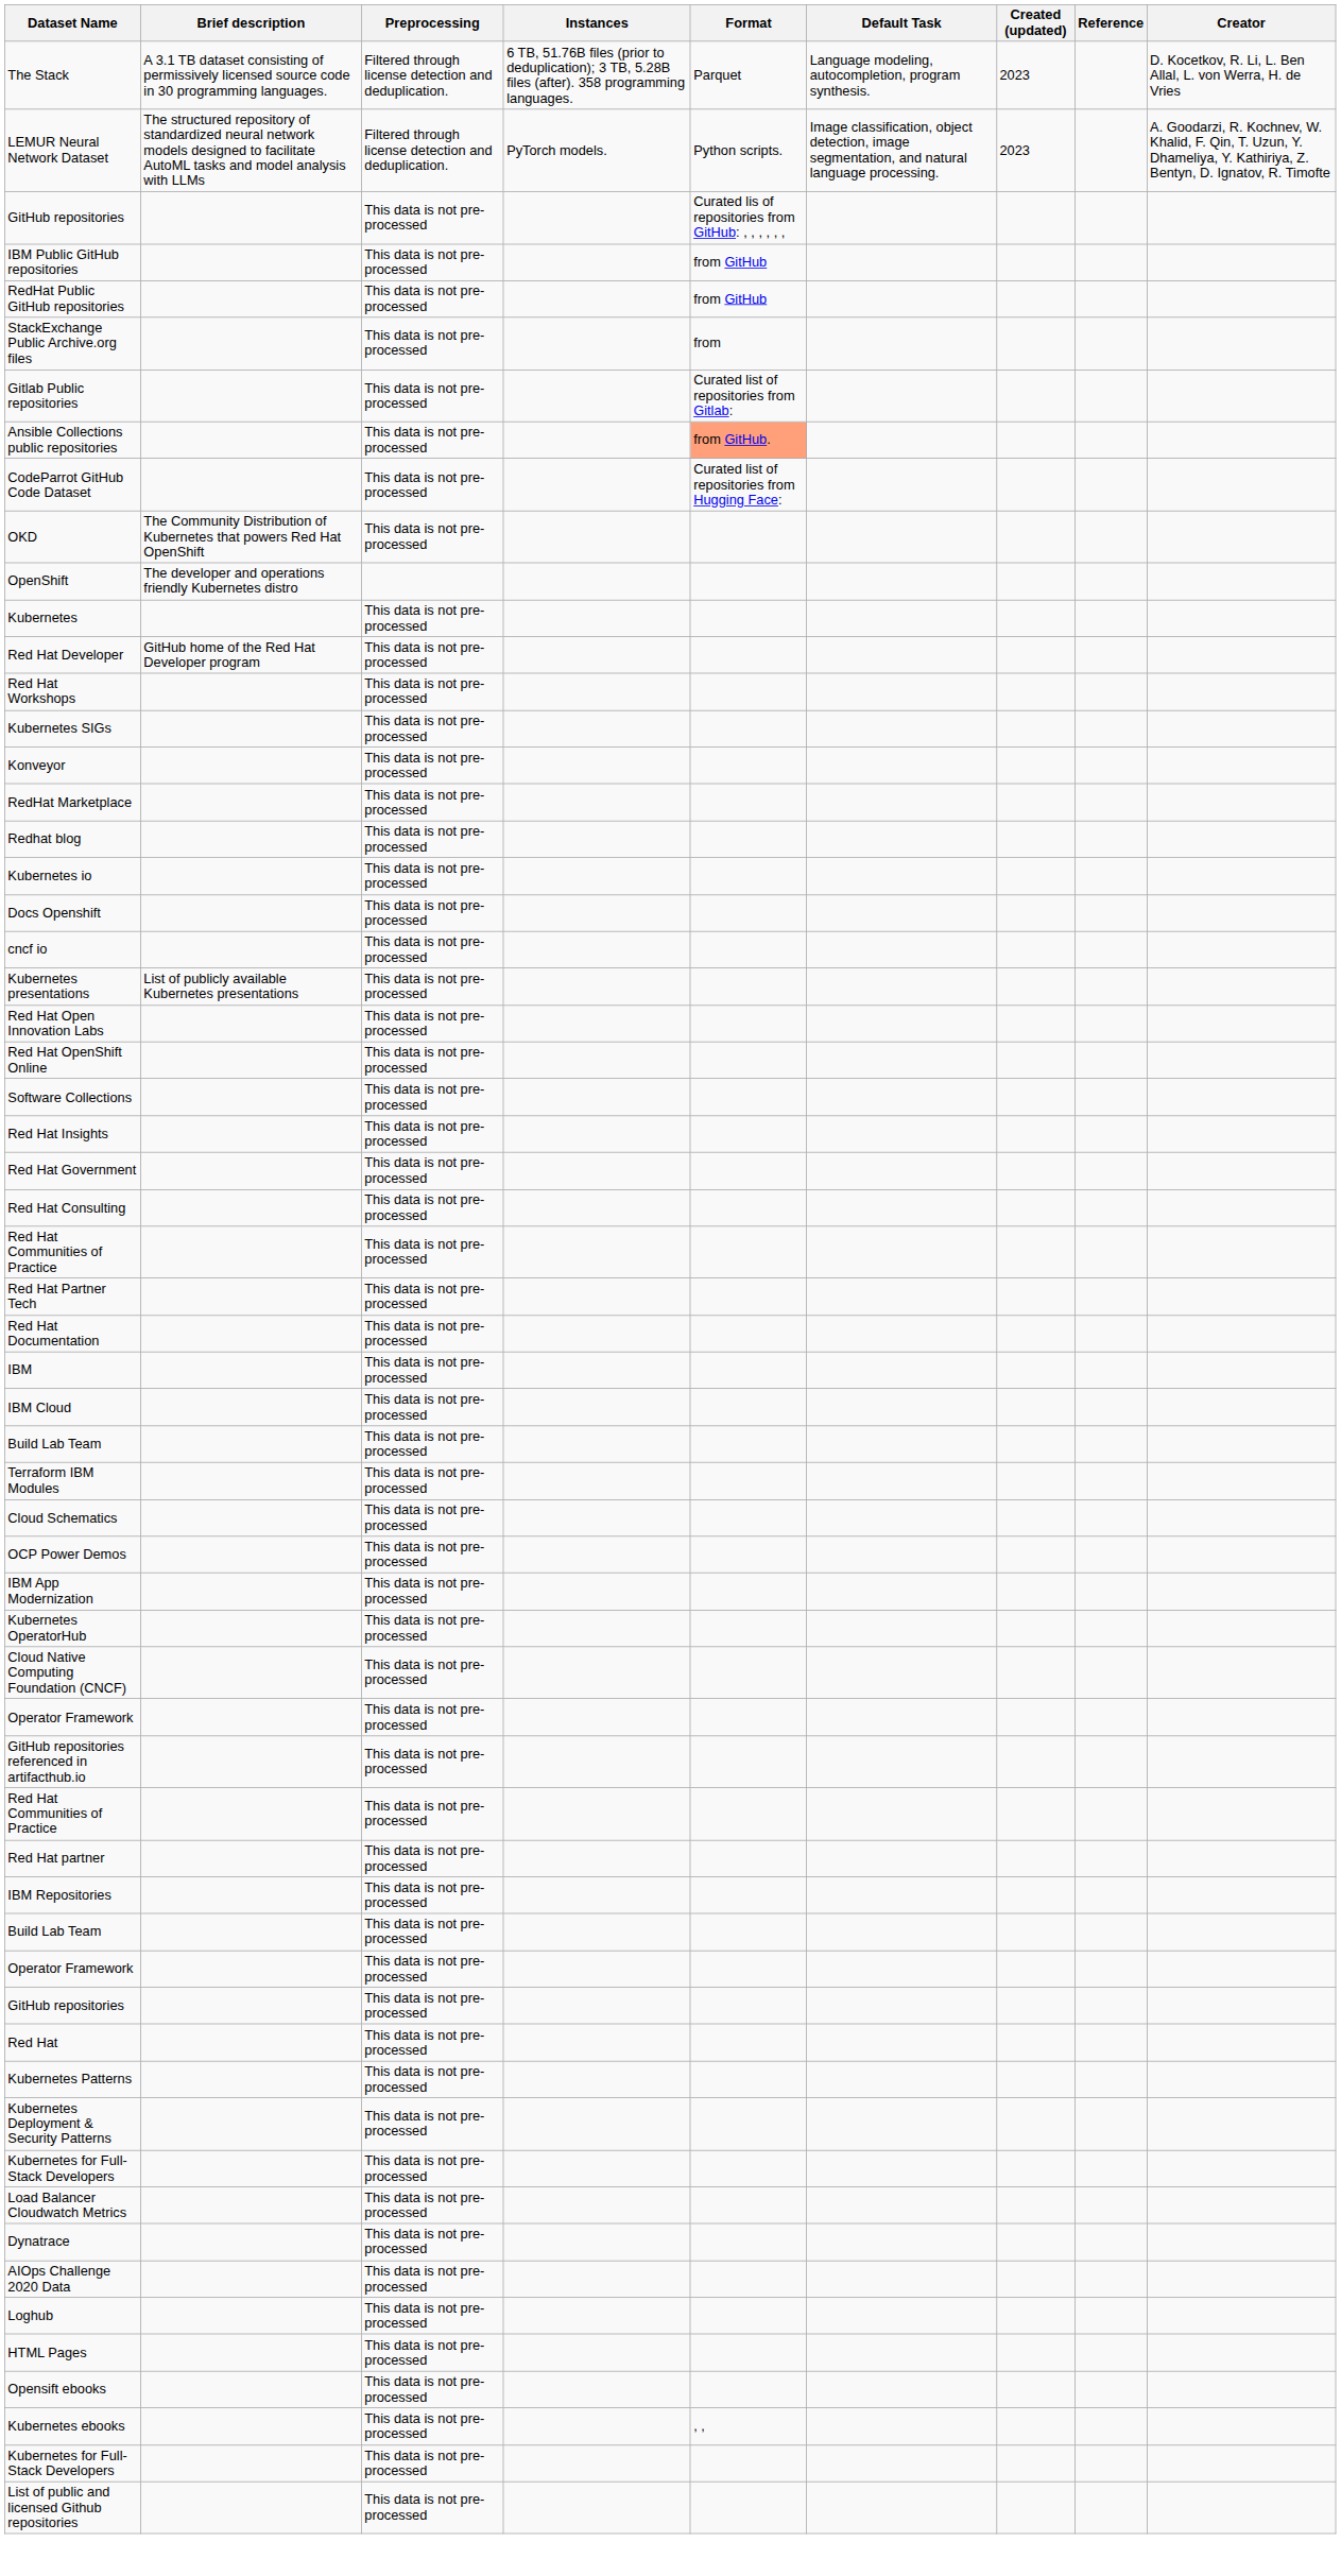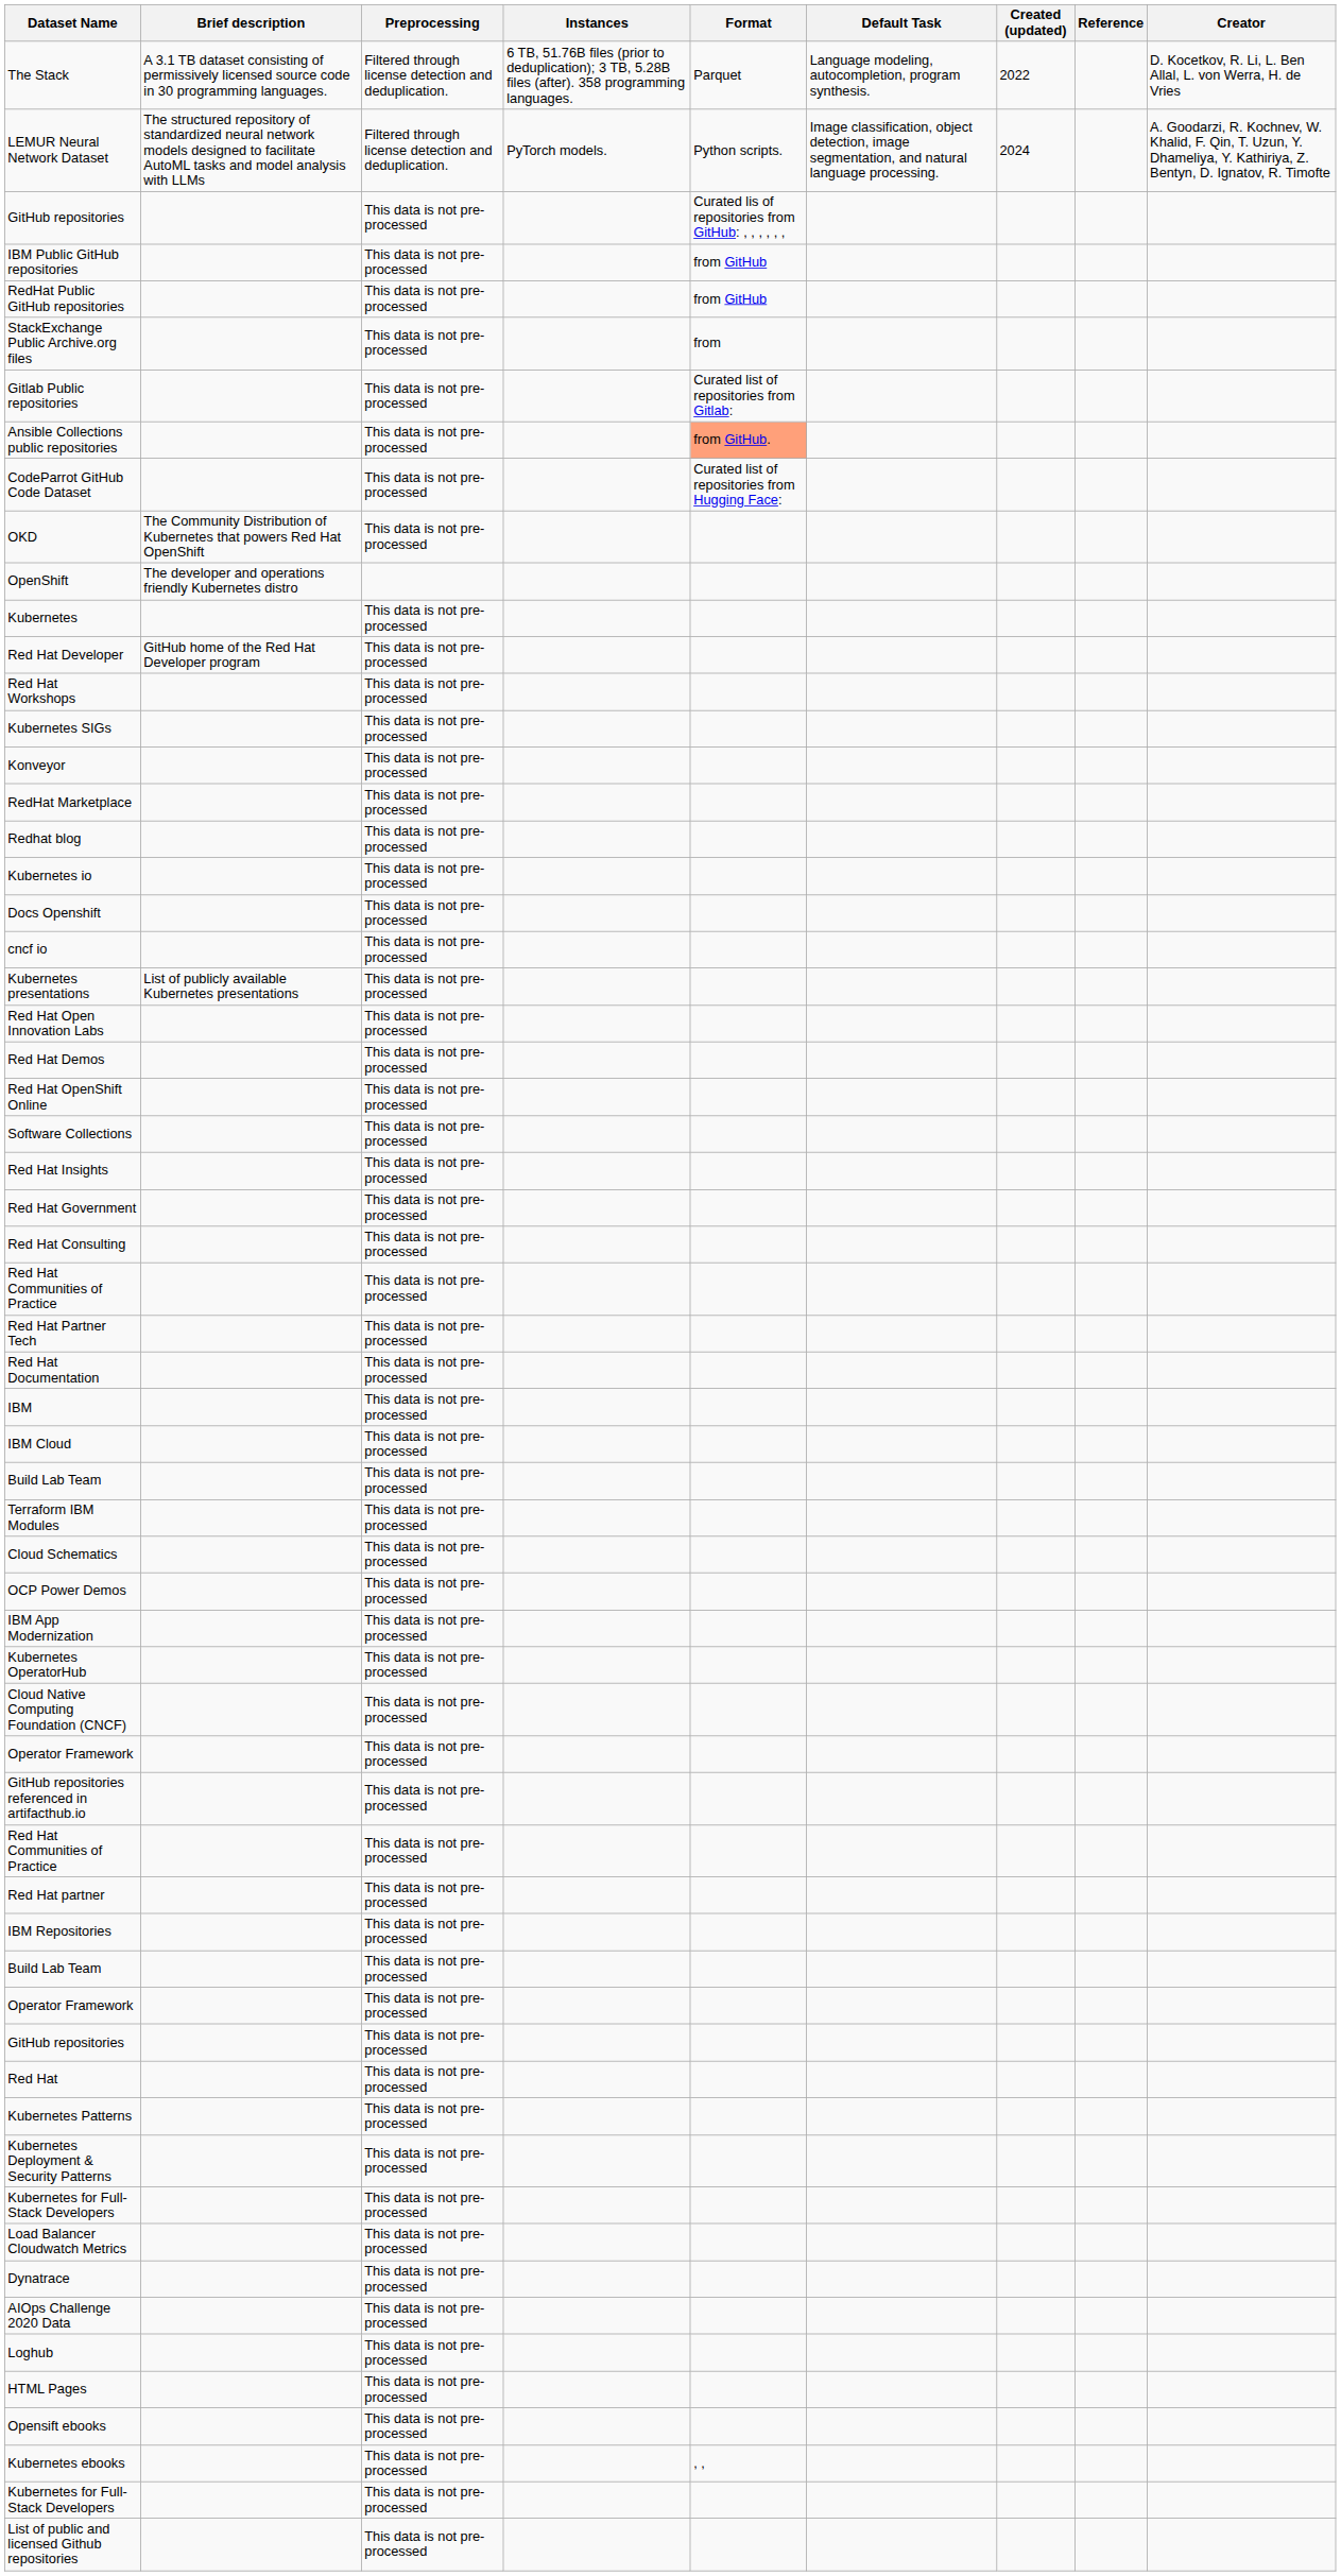The Stack | Created (updated): 2023 -> 2022
LEMUR Neural Network Dataset | Created (updated): 2023 -> 2024
+ row: Red Hat Demos | This data is not pre-processed
